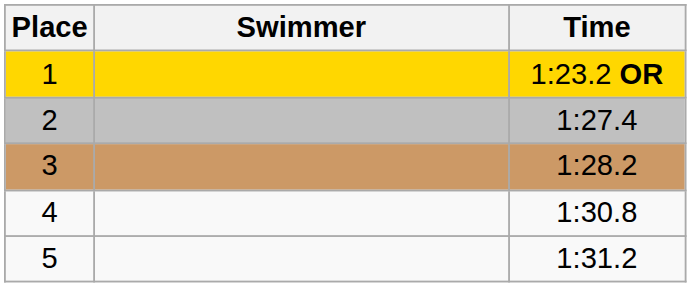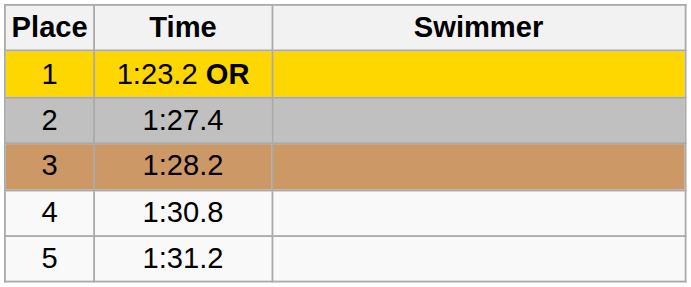columns swapped: Swimmer <-> Time
